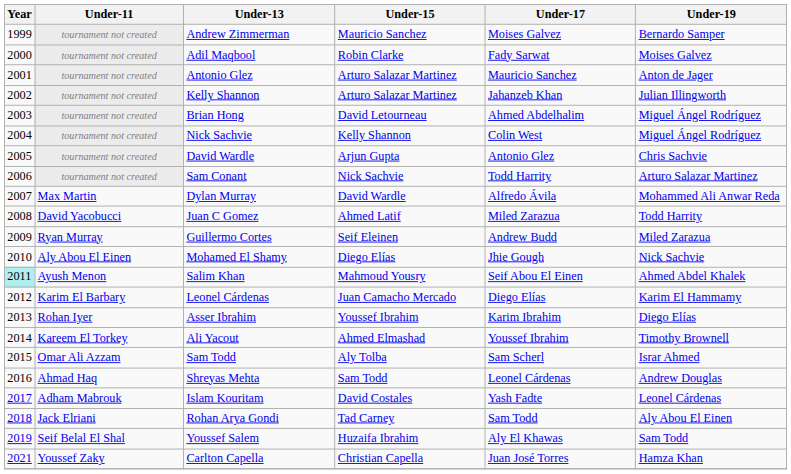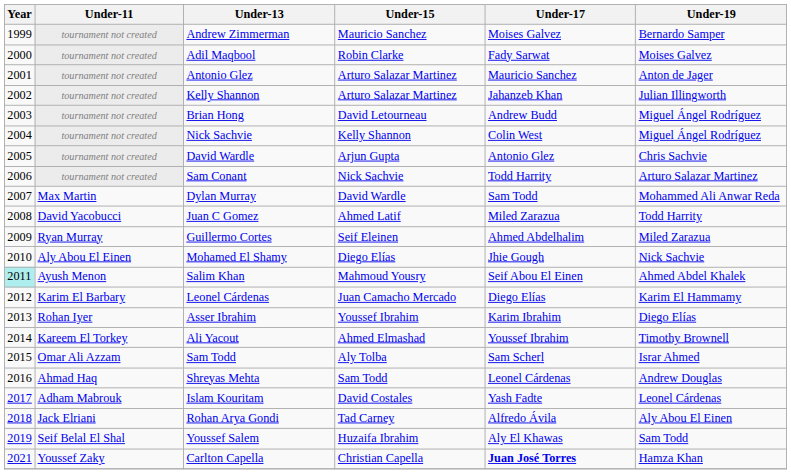Brian Hong | Under-17: Ahmed Abdelhalim -> Andrew Budd
Dylan Murray | Under-17: Alfredo Ávila -> Sam Todd
Guillermo Cortes | Under-17: Andrew Budd -> Ahmed Abdelhalim
Rohan Arya Gondi | Under-17: Sam Todd -> Alfredo Ávila
Carlton Capella | Under-17: normal -> bold
